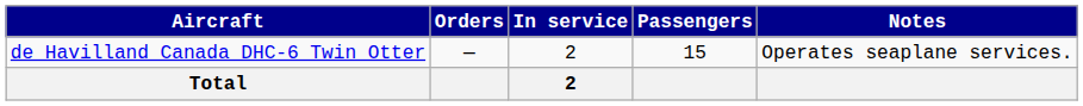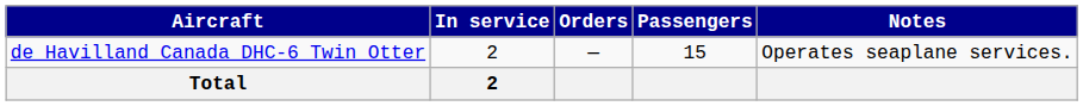columns swapped: In service <-> Orders
